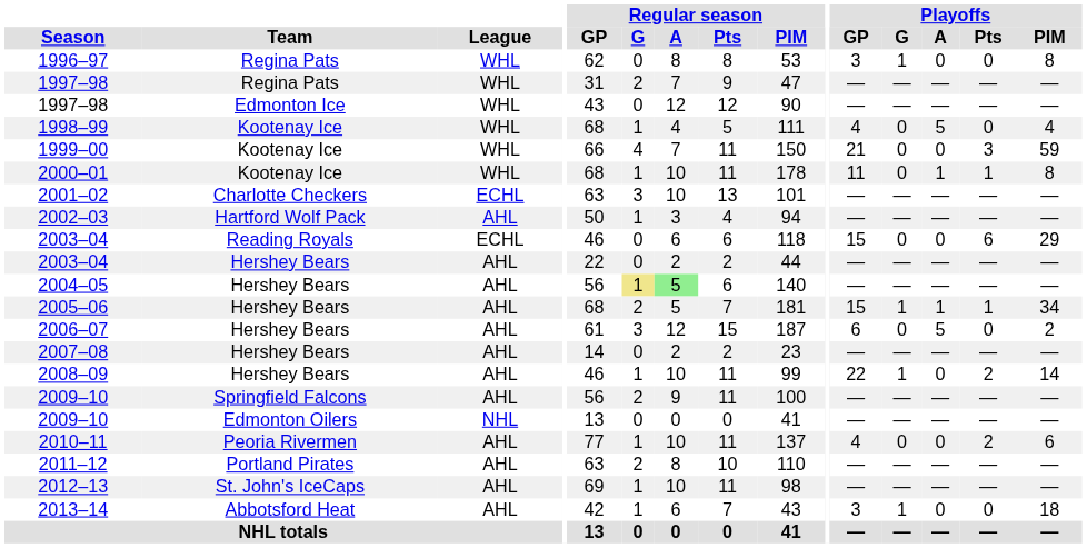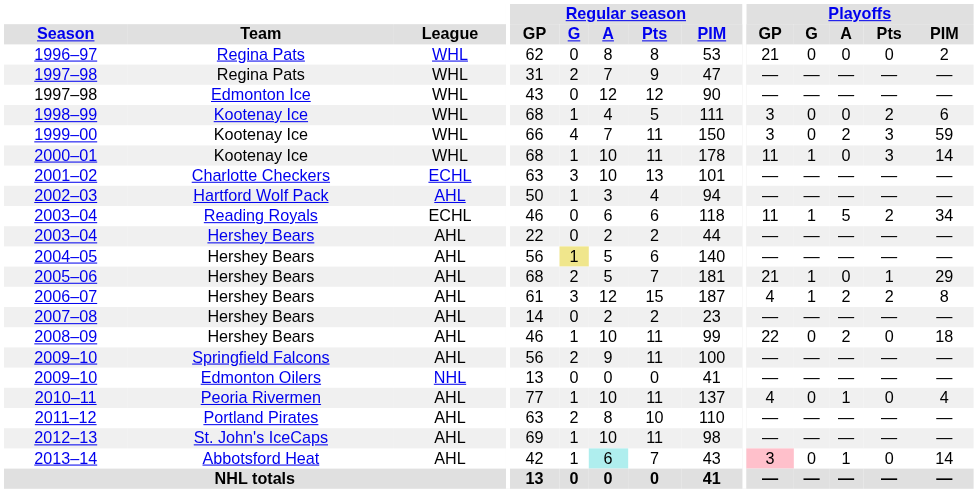1996–97 | Playoffs / GP: 3 -> 21
1996–97 | Playoffs / G: 1 -> 0
1996–97 | Playoffs / PIM: 8 -> 2
1998–99 | Playoffs / GP: 4 -> 3
1998–99 | Playoffs / A: 5 -> 0
1998–99 | Playoffs / Pts: 0 -> 2
1998–99 | Playoffs / PIM: 4 -> 6
1999–00 | Playoffs / GP: 21 -> 3
1999–00 | Playoffs / A: 0 -> 2
2000–01 | Playoffs / G: 0 -> 1
2000–01 | Playoffs / A: 1 -> 0
2000–01 | Playoffs / Pts: 1 -> 3
2000–01 | Playoffs / PIM: 8 -> 14
2003–04 / Reading Royals | Playoffs / GP: 15 -> 11
2003–04 / Reading Royals | Playoffs / G: 0 -> 1
2003–04 / Reading Royals | Playoffs / A: 0 -> 5
2003–04 / Reading Royals | Playoffs / Pts: 6 -> 2
2003–04 / Reading Royals | Playoffs / PIM: 29 -> 34
2004–05 | Regular season / A: lightgreen background -> no background
2005–06 | Playoffs / GP: 15 -> 21
2005–06 | Playoffs / A: 1 -> 0
2005–06 | Playoffs / PIM: 34 -> 29
2006–07 | Playoffs / GP: 6 -> 4
2006–07 | Playoffs / G: 0 -> 1
2006–07 | Playoffs / A: 5 -> 2
2006–07 | Playoffs / Pts: 0 -> 2
2006–07 | Playoffs / PIM: 2 -> 8
2008–09 | Playoffs / G: 1 -> 0
2008–09 | Playoffs / A: 0 -> 2
2008–09 | Playoffs / Pts: 2 -> 0
2008–09 | Playoffs / PIM: 14 -> 18
2010–11 | Playoffs / A: 0 -> 1
2010–11 | Playoffs / Pts: 2 -> 0
2010–11 | Playoffs / PIM: 6 -> 4
2013–14 | Regular season / A: no background -> paleturquoise background
2013–14 | Playoffs / GP: no background -> pink background
2013–14 | Playoffs / G: 1 -> 0
2013–14 | Playoffs / A: 0 -> 1
2013–14 | Playoffs / PIM: 18 -> 14
